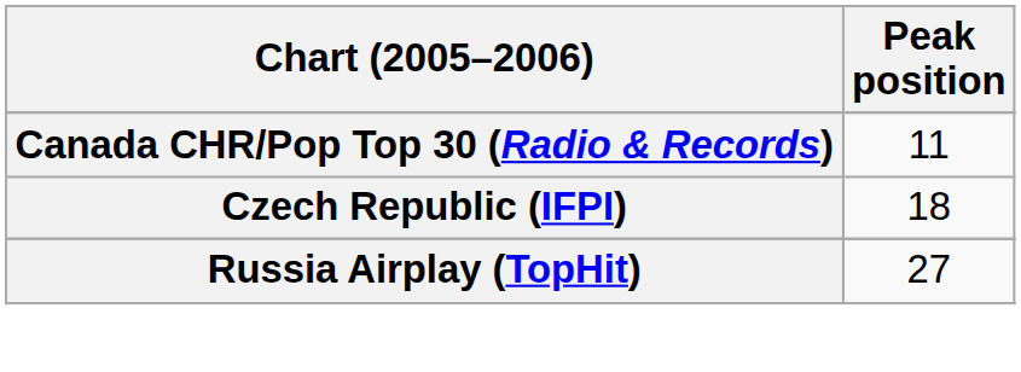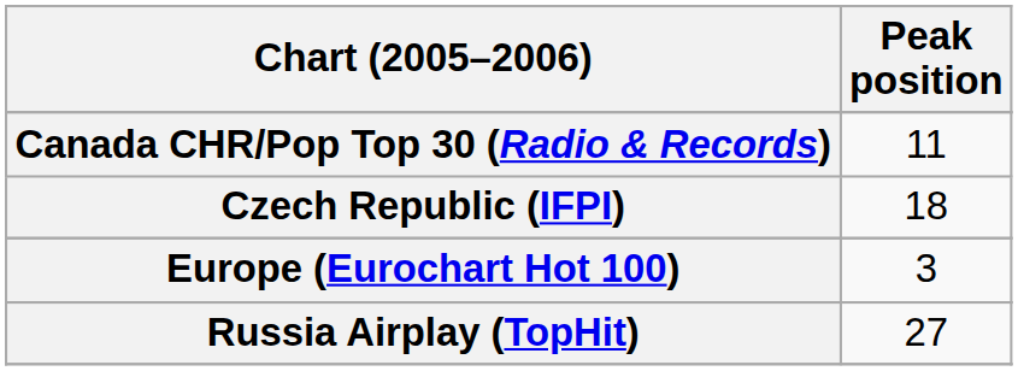+ row: Europe (Eurochart Hot 100) | 3
